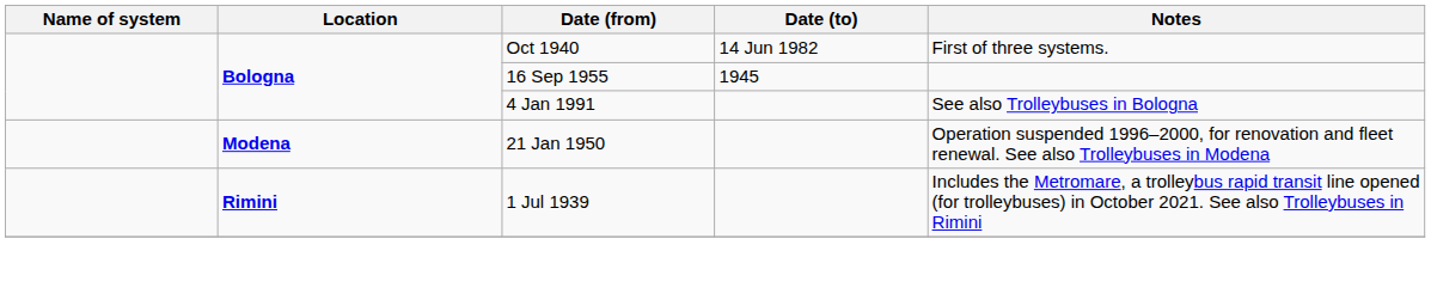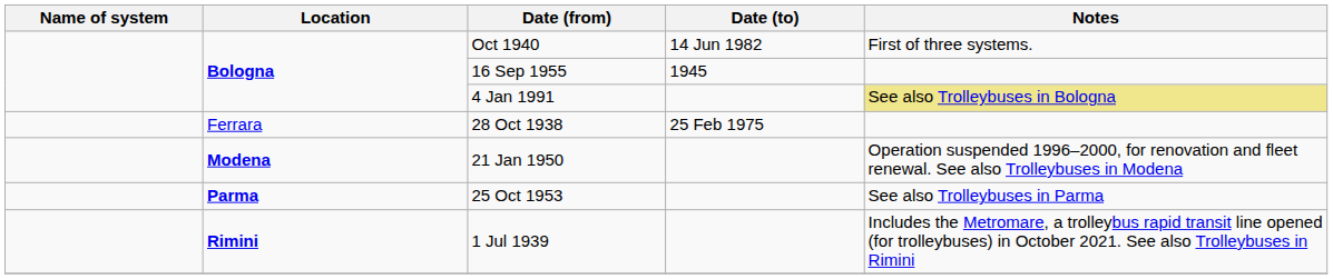4 Jan 1991 | Notes: no background -> khaki background
+ row: Ferrara | 28 Oct 1938 | 25 Feb 1975
+ row: Parma | 25 Oct 1953 | See also Trolleybuses in Parma
